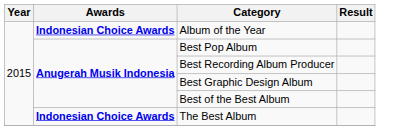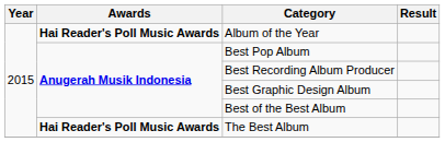Album of the Year | Awards: Indonesian Choice Awards -> Hai Reader's Poll Music Awards
The Best Album | Awards: Indonesian Choice Awards -> Hai Reader's Poll Music Awards
